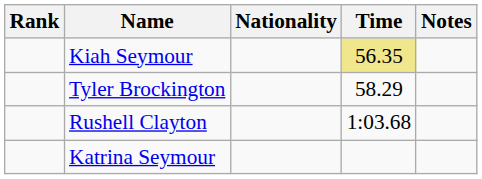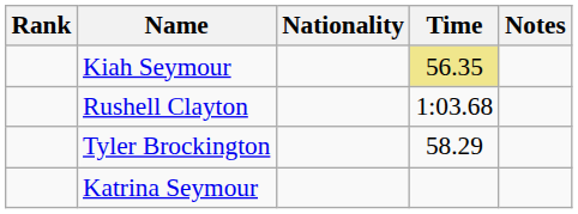rows swapped: Tyler Brockington <-> Rushell Clayton
